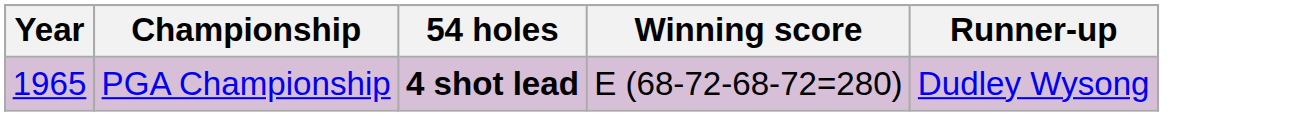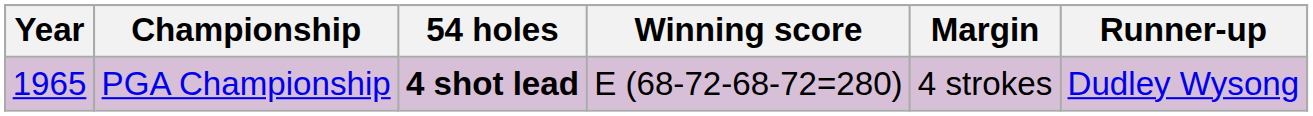+ column: Margin | 4 strokes
